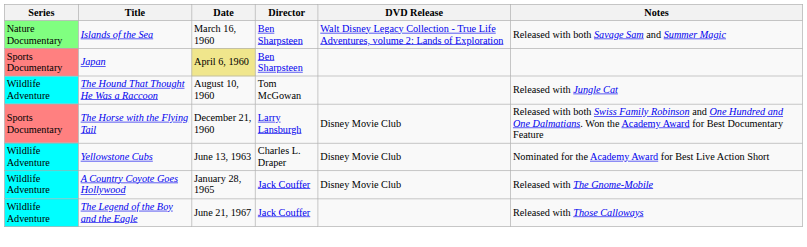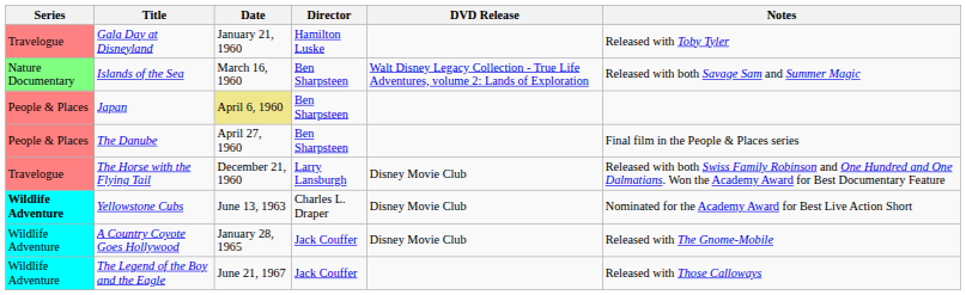+ row: Travelogue | Gala Day at Disneyland | January 21, 1960 | Hamilton Luske | Released with Toby Tyler
Japan | Series: Sports Documentary -> People & Places
+ row: People & Places | The Danube | April 27, 1960 | Ben Sharpsteen | Final film in the People & Places series
- row: Wildlife Adventure | The Hound That Thought He Was a Raccoon | August 10, 1960 | Tom McGowan | Released with Jungle Cat
The Horse with the Flying Tail | Series: Sports Documentary -> Travelogue
Yellowstone Cubs | Series: normal -> bold
